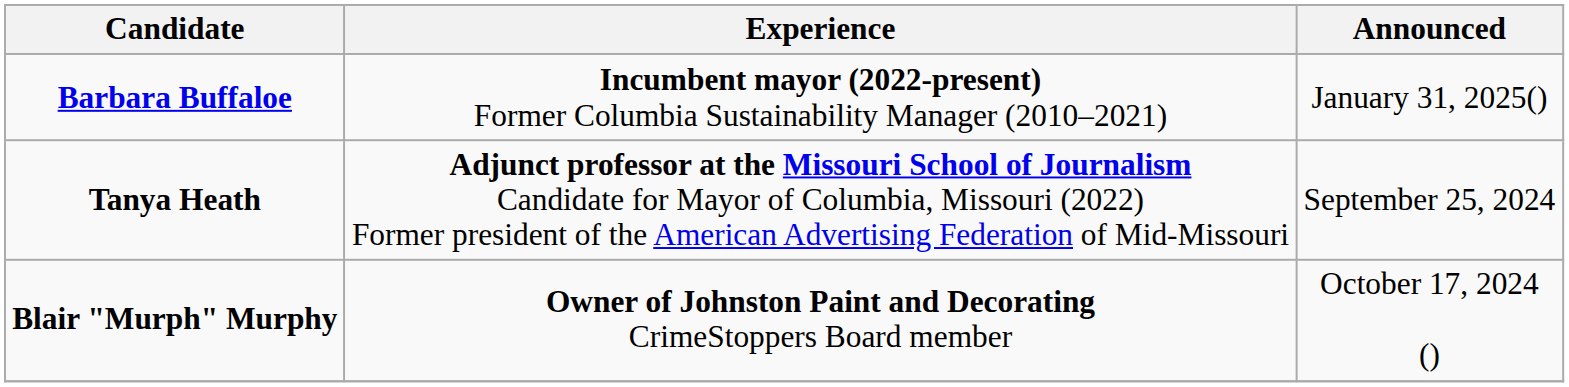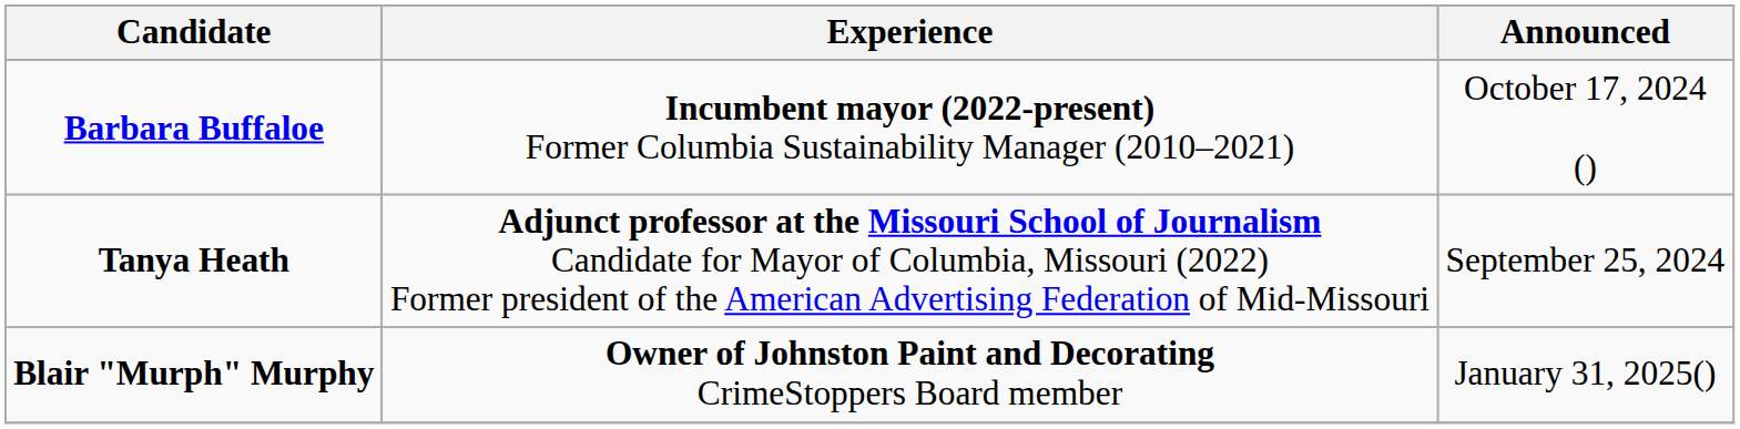Barbara Buffaloe | Announced: January 31, 2025() -> October 17, 2024 ()
Blair "Murph" Murphy | Announced: October 17, 2024 () -> January 31, 2025()
